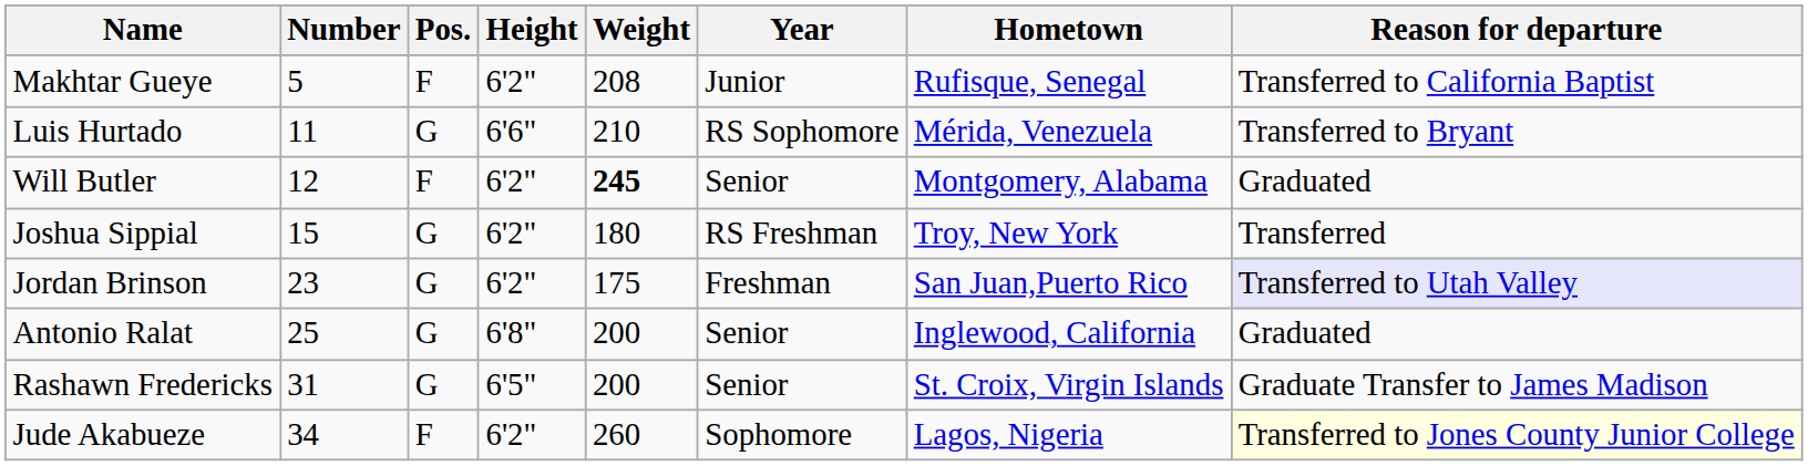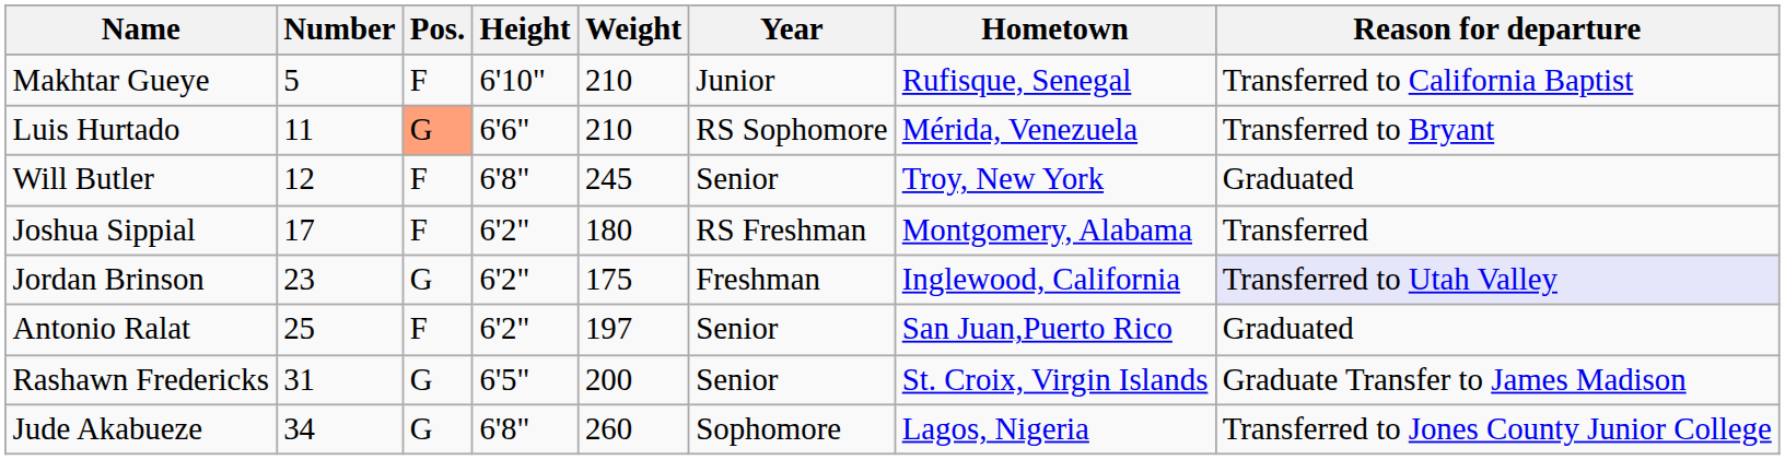Makhtar Gueye | Height: 6'2" -> 6'10"
Makhtar Gueye | Weight: 208 -> 210
Luis Hurtado | Pos.: no background -> lightsalmon background
Will Butler | Height: 6'2" -> 6'8"
Will Butler | Weight: bold -> normal
Will Butler | Hometown: Montgomery, Alabama -> Troy, New York
Joshua Sippial | Number: 15 -> 17
Joshua Sippial | Pos.: G -> F
Joshua Sippial | Hometown: Troy, New York -> Montgomery, Alabama
Jordan Brinson | Hometown: San Juan,Puerto Rico -> Inglewood, California
Antonio Ralat | Pos.: G -> F
Antonio Ralat | Height: 6'8" -> 6'2"
Antonio Ralat | Weight: 200 -> 197
Antonio Ralat | Hometown: Inglewood, California -> San Juan,Puerto Rico
Jude Akabueze | Pos.: F -> G
Jude Akabueze | Height: 6'2" -> 6'8"
Jude Akabueze | Reason for departure: lightyellow background -> no background
